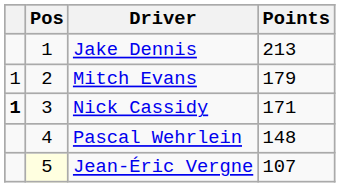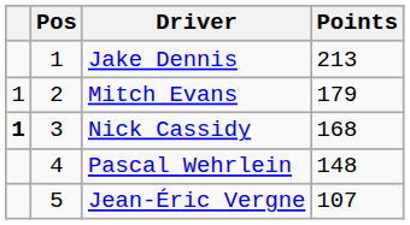Nick Cassidy | Points: 171 -> 168
Jean-Éric Vergne | Pos: lightyellow background -> no background
